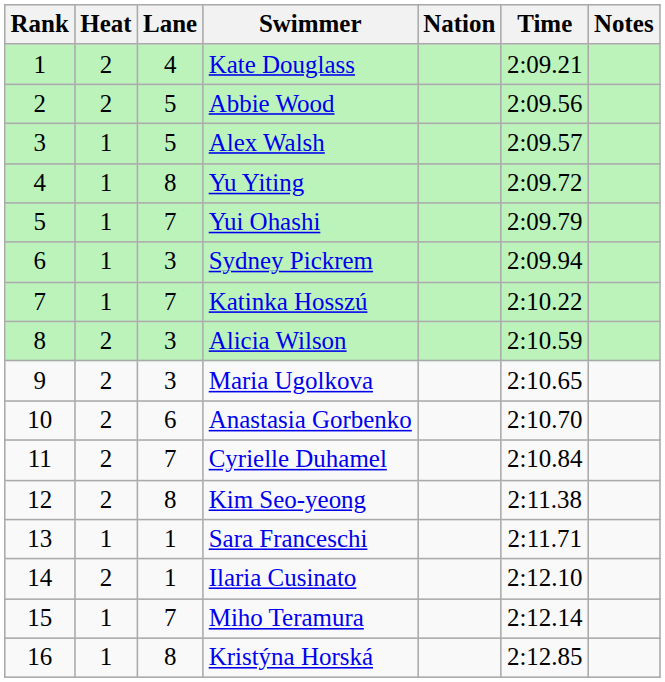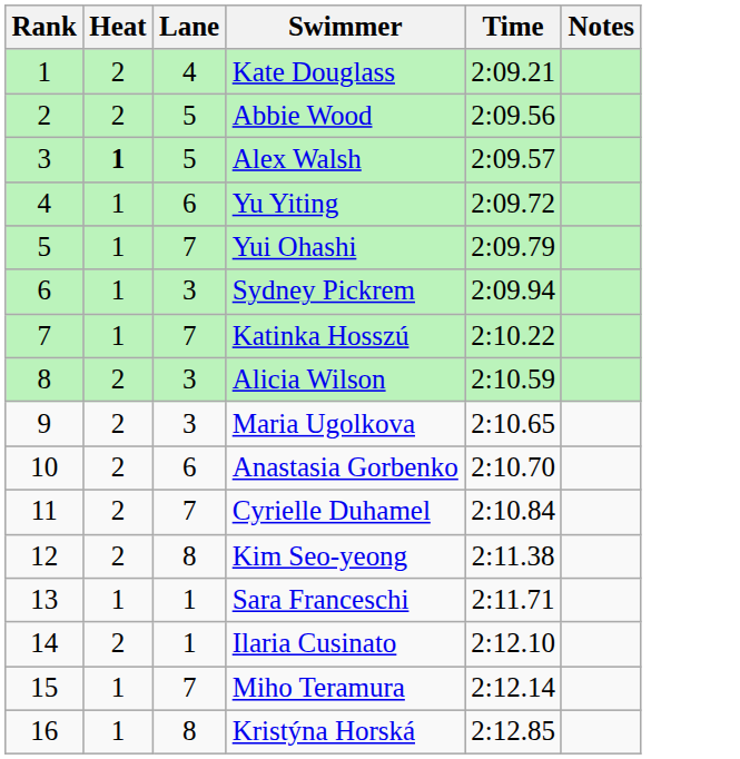- column: Nation
Alex Walsh | Heat: normal -> bold
Yu Yiting | Lane: 8 -> 6
